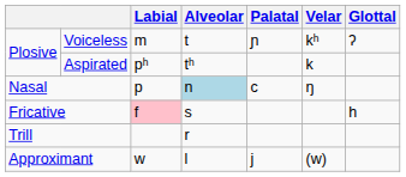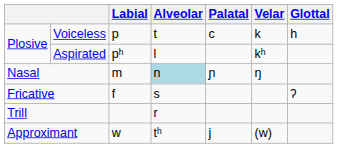Voiceless | Labial: m -> p
Voiceless | Palatal: ɲ -> c
Voiceless | Velar: kʰ -> k
Voiceless | Glottal: ʔ -> h
Aspirated | Alveolar: tʰ -> l
Aspirated | Velar: k -> kʰ
Nasal | Labial: p -> m
Nasal | Palatal: c -> ɲ
Fricative | Labial: pink background -> no background
Fricative | Glottal: h -> ʔ
Approximant | Alveolar: l -> tʰ
